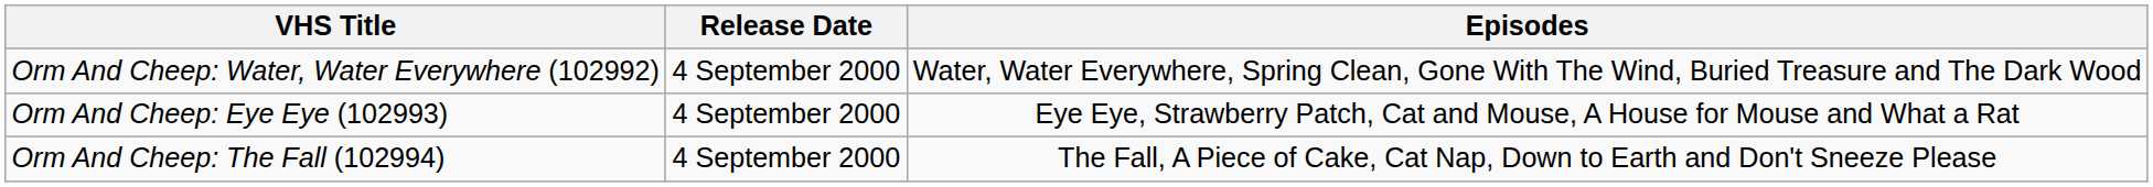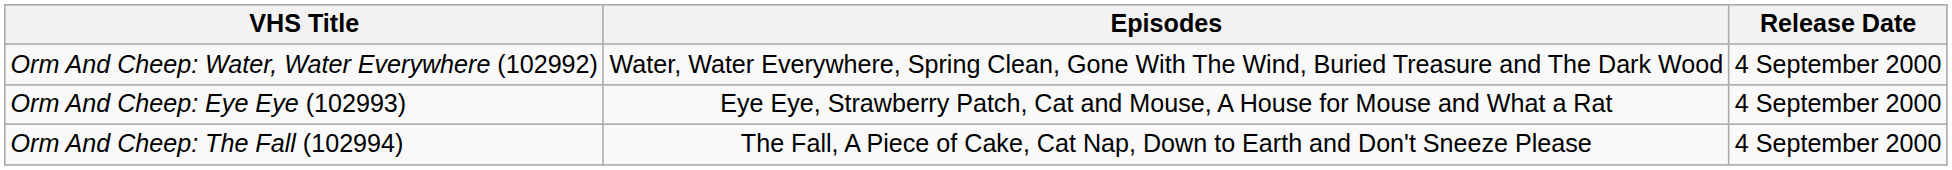columns swapped: Release Date <-> Episodes
